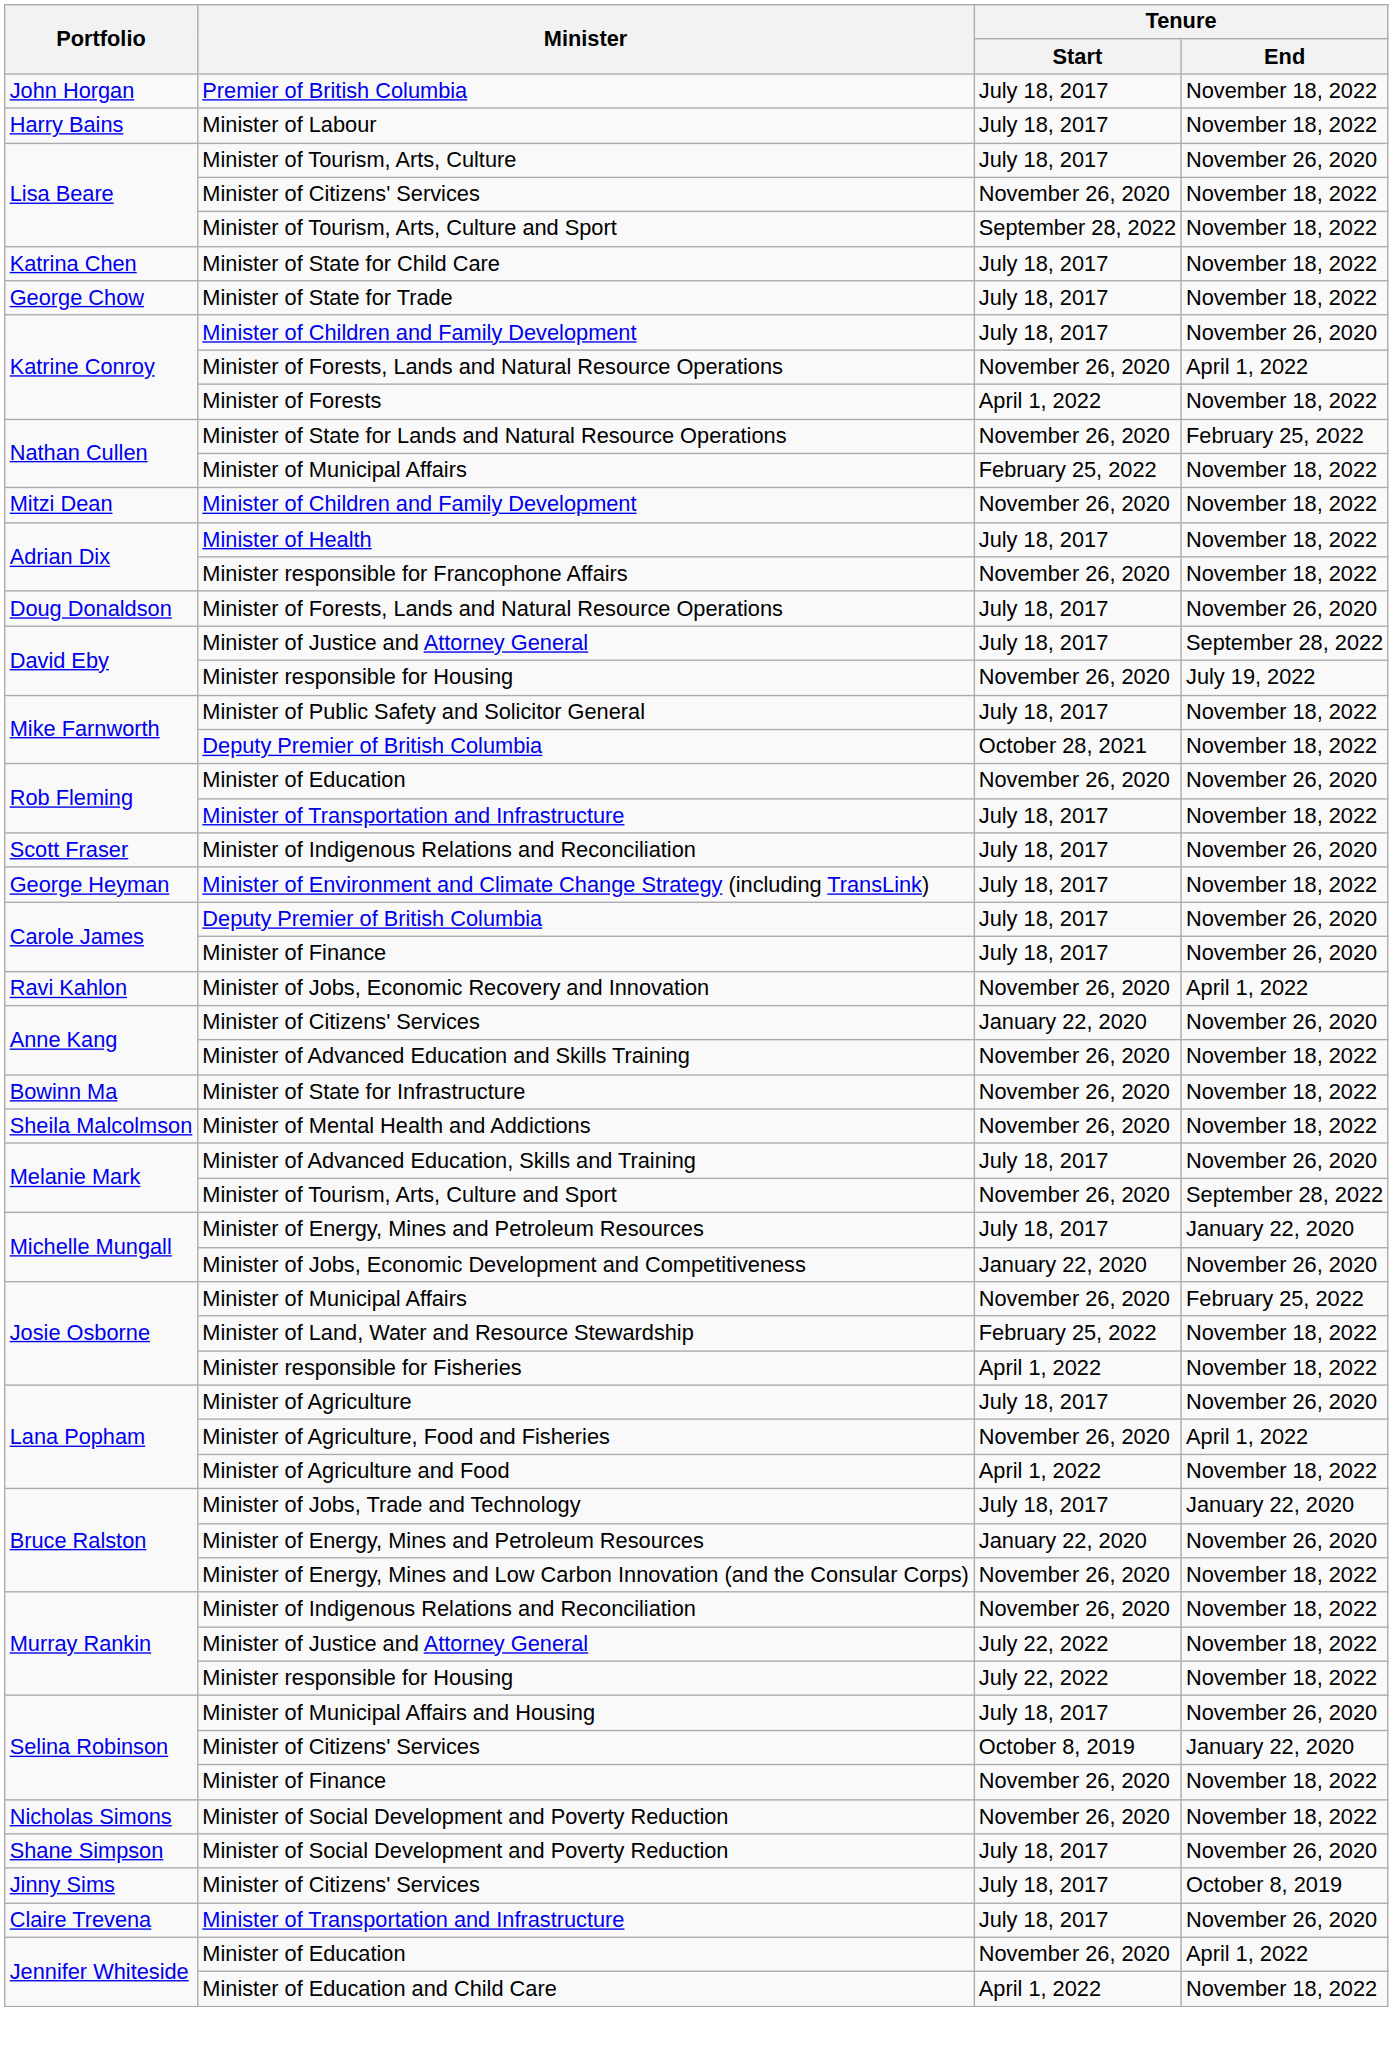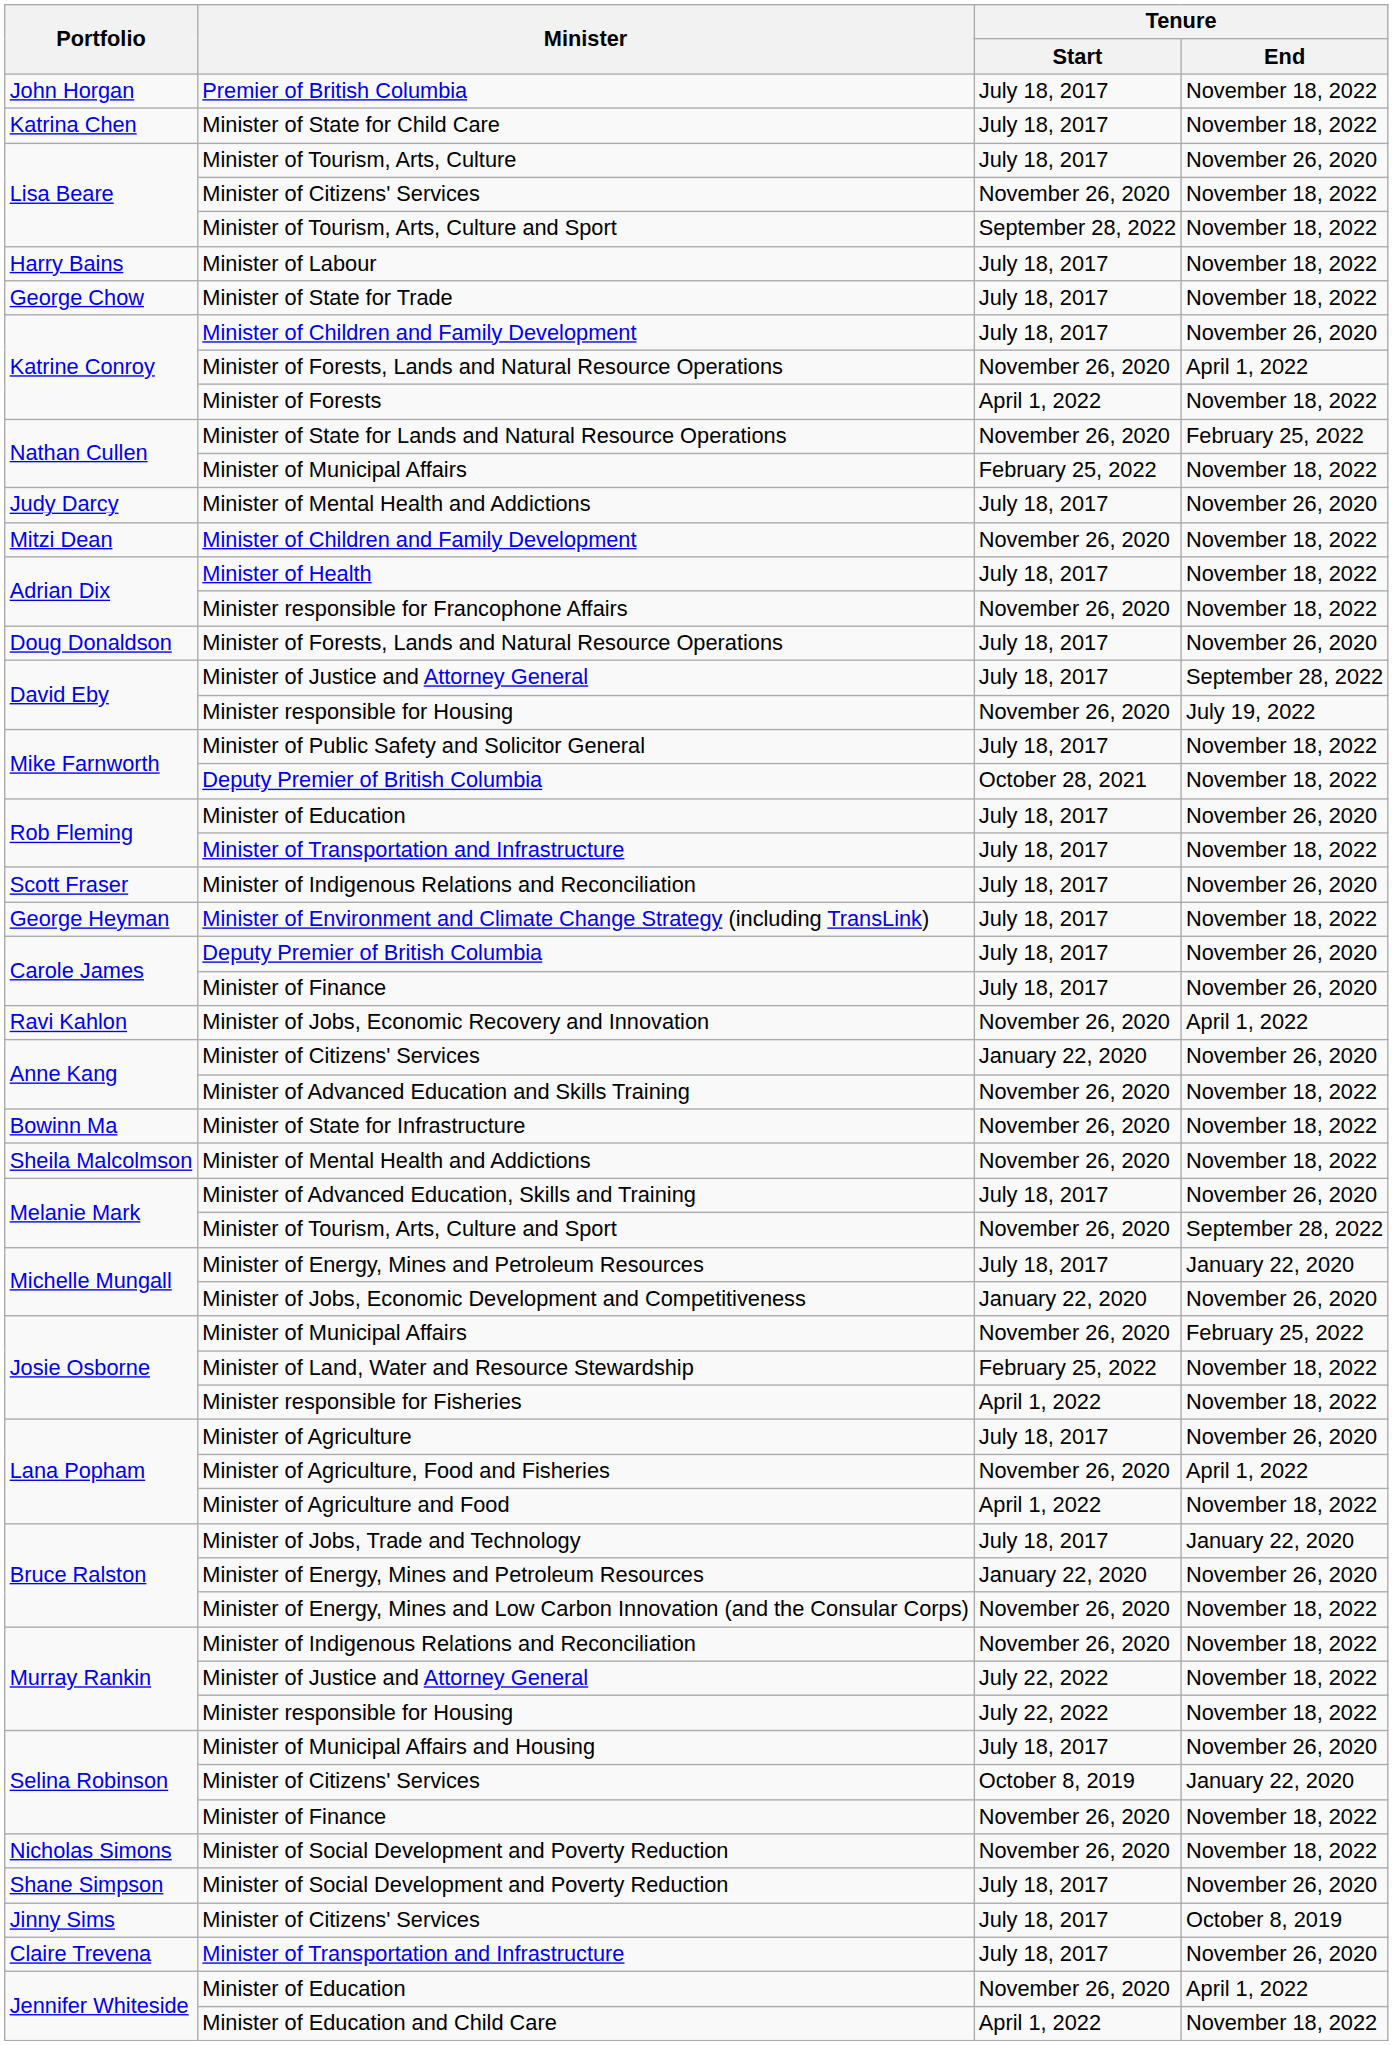rows swapped: Minister of Labour <-> Minister of State for Child Care
+ row: Judy Darcy | Minister of Mental Health and Addictions | July 18, 2017 | November 26, 2020
Rob Fleming / Minister of Education | Tenure / Start: November 26, 2020 -> July 18, 2017
